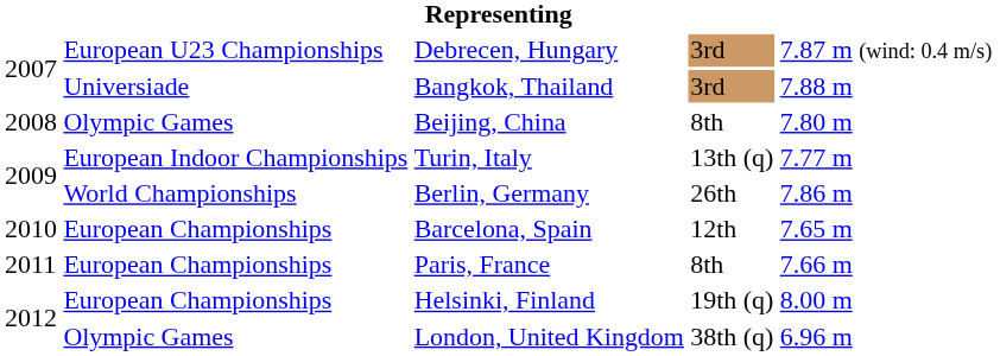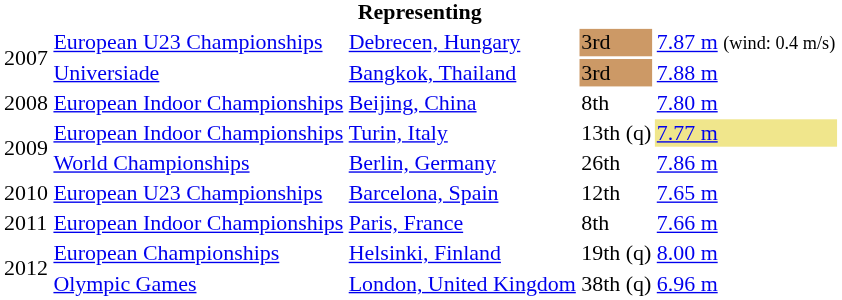Beijing, China | column 2: Olympic Games -> European Indoor Championships
Turin, Italy | column 5: no background -> khaki background
Barcelona, Spain | column 2: European Championships -> European U23 Championships
Paris, France | column 2: European Championships -> European Indoor Championships
